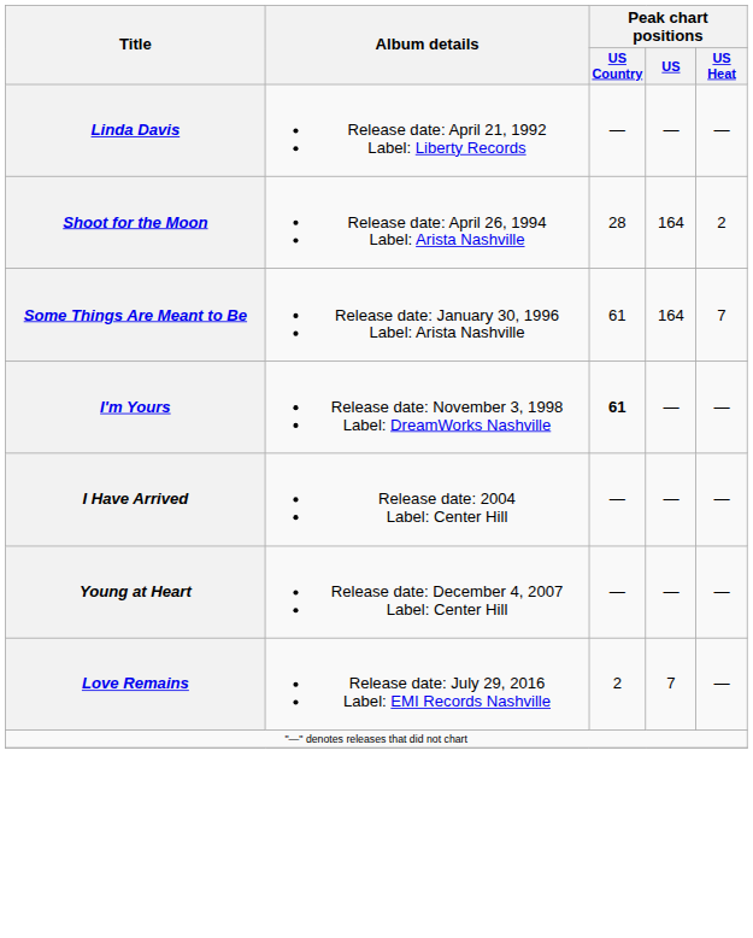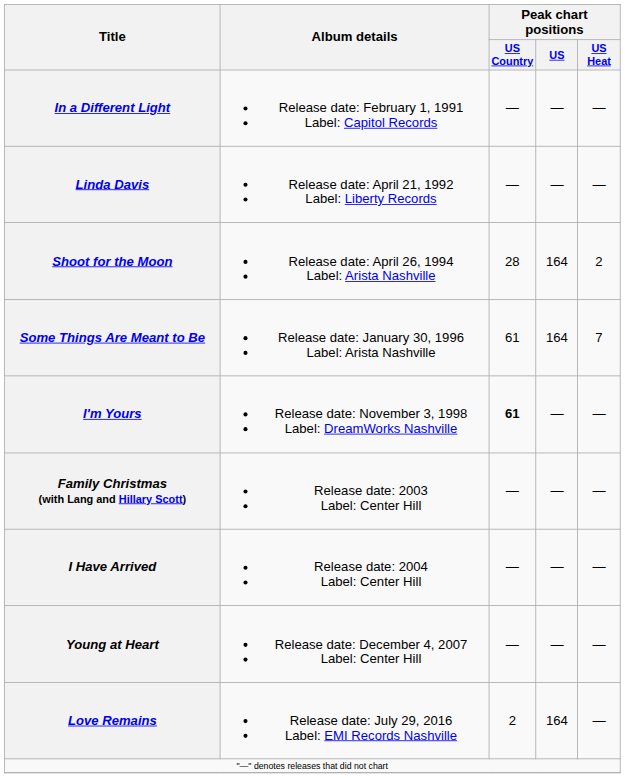+ row: In a Different Light | Release date: February 1, 1991 Label: Capitol Records | — | — | —
+ row: Family Christmas (with Lang and Hillary Scott) | Release date: 2003 Label: Center Hill | — | — | —
Love Remains | Peak chart positions / US: 7 -> 164
